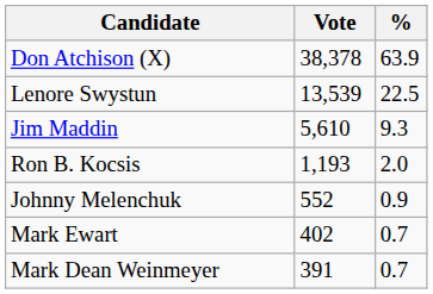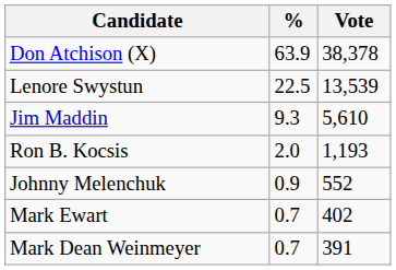columns swapped: Vote <-> %
